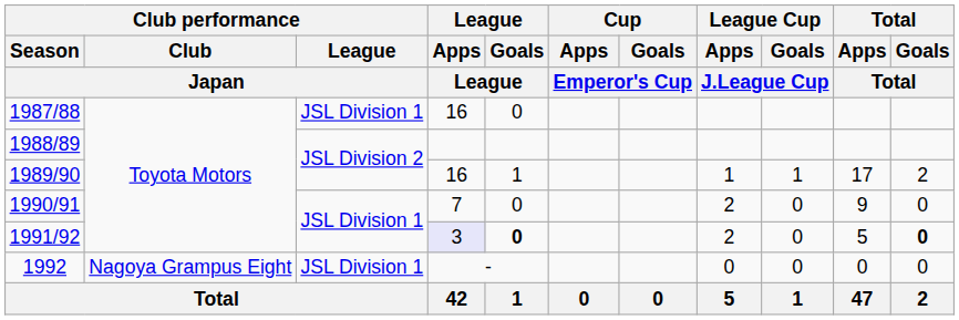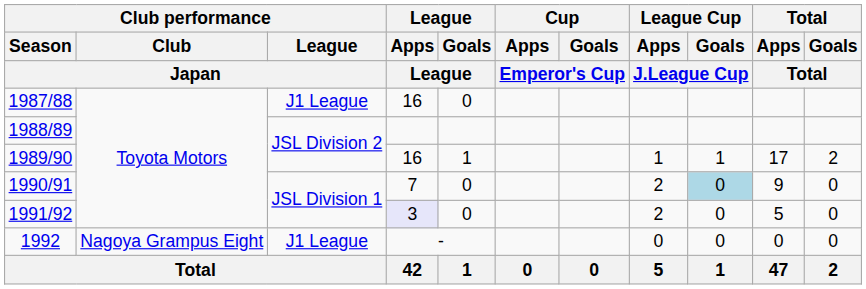1987/88 | Club performance / League / Japan: JSL Division 1 -> J1 League
1990/91 | League Cup / Goals / J.League Cup: no background -> lightblue background
1991/92 | League / Goals / League: bold -> normal
1991/92 | Total / Goals / Total: bold -> normal
1992 | Club performance / League / Japan: JSL Division 1 -> J1 League
